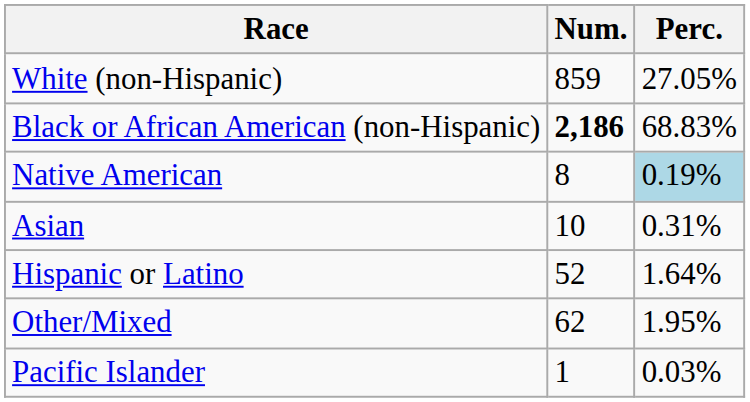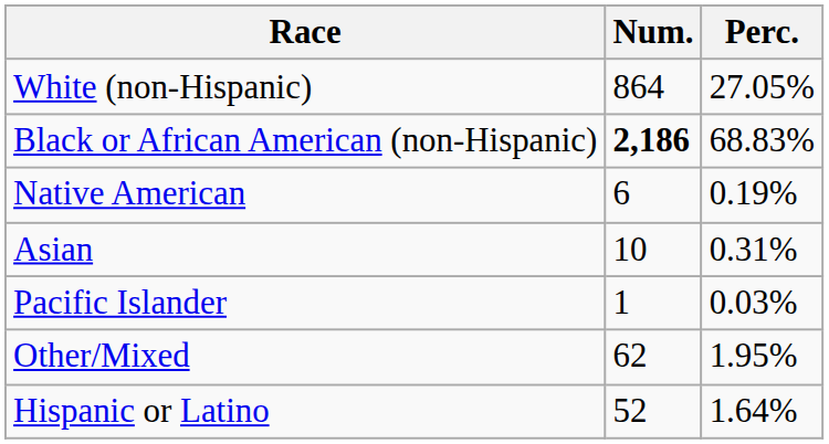White (non-Hispanic) | Num.: 859 -> 864
Native American | Num.: 8 -> 6
Native American | Perc.: lightblue background -> no background
rows swapped: Pacific Islander <-> Hispanic or Latino
